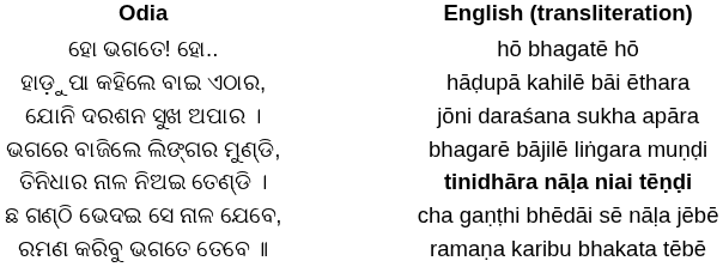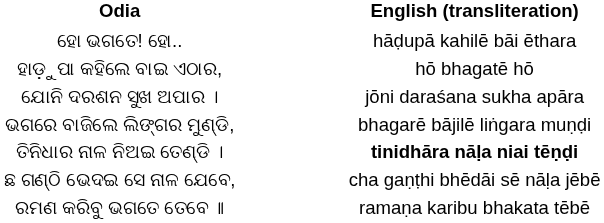ହୋ ଭଗତେ! ହୋ.. | English (transliteration): hō bhagatē hō -> hāḍupā kahilē bāi ēthara
ହାଡ଼ୁପା କହିଲେ ବାଇ ଏଠାର, | English (transliteration): hāḍupā kahilē bāi ēthara -> hō bhagatē hō
